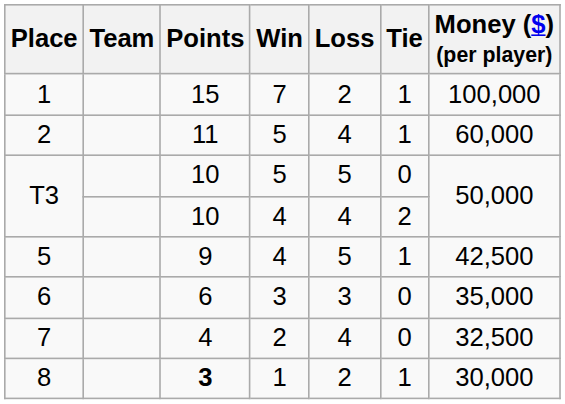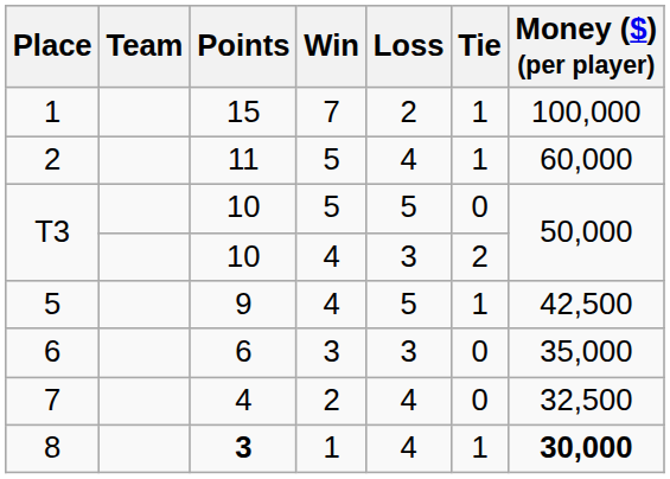T3 / 4 | Loss: 4 -> 3
8 | Loss: 2 -> 4
8 | Money ($) (per player): normal -> bold
